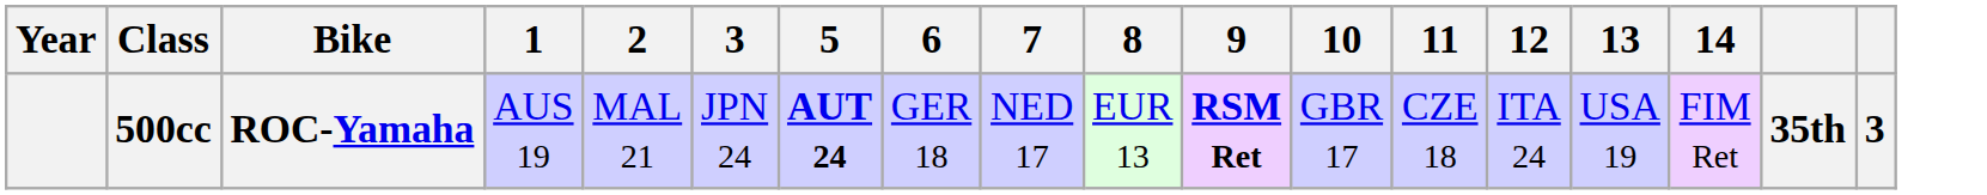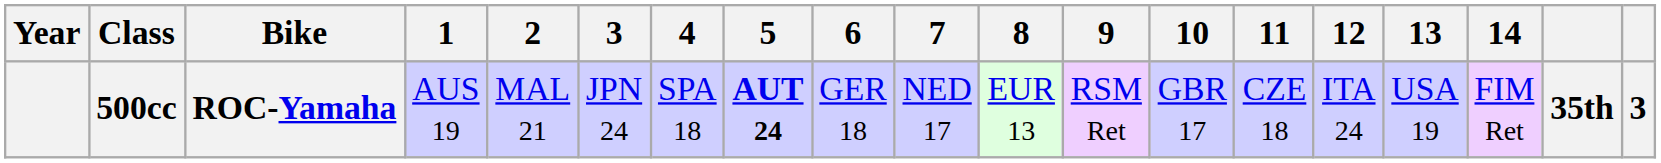+ column: 4 | SPA 18
500cc | 9: bold -> normal
